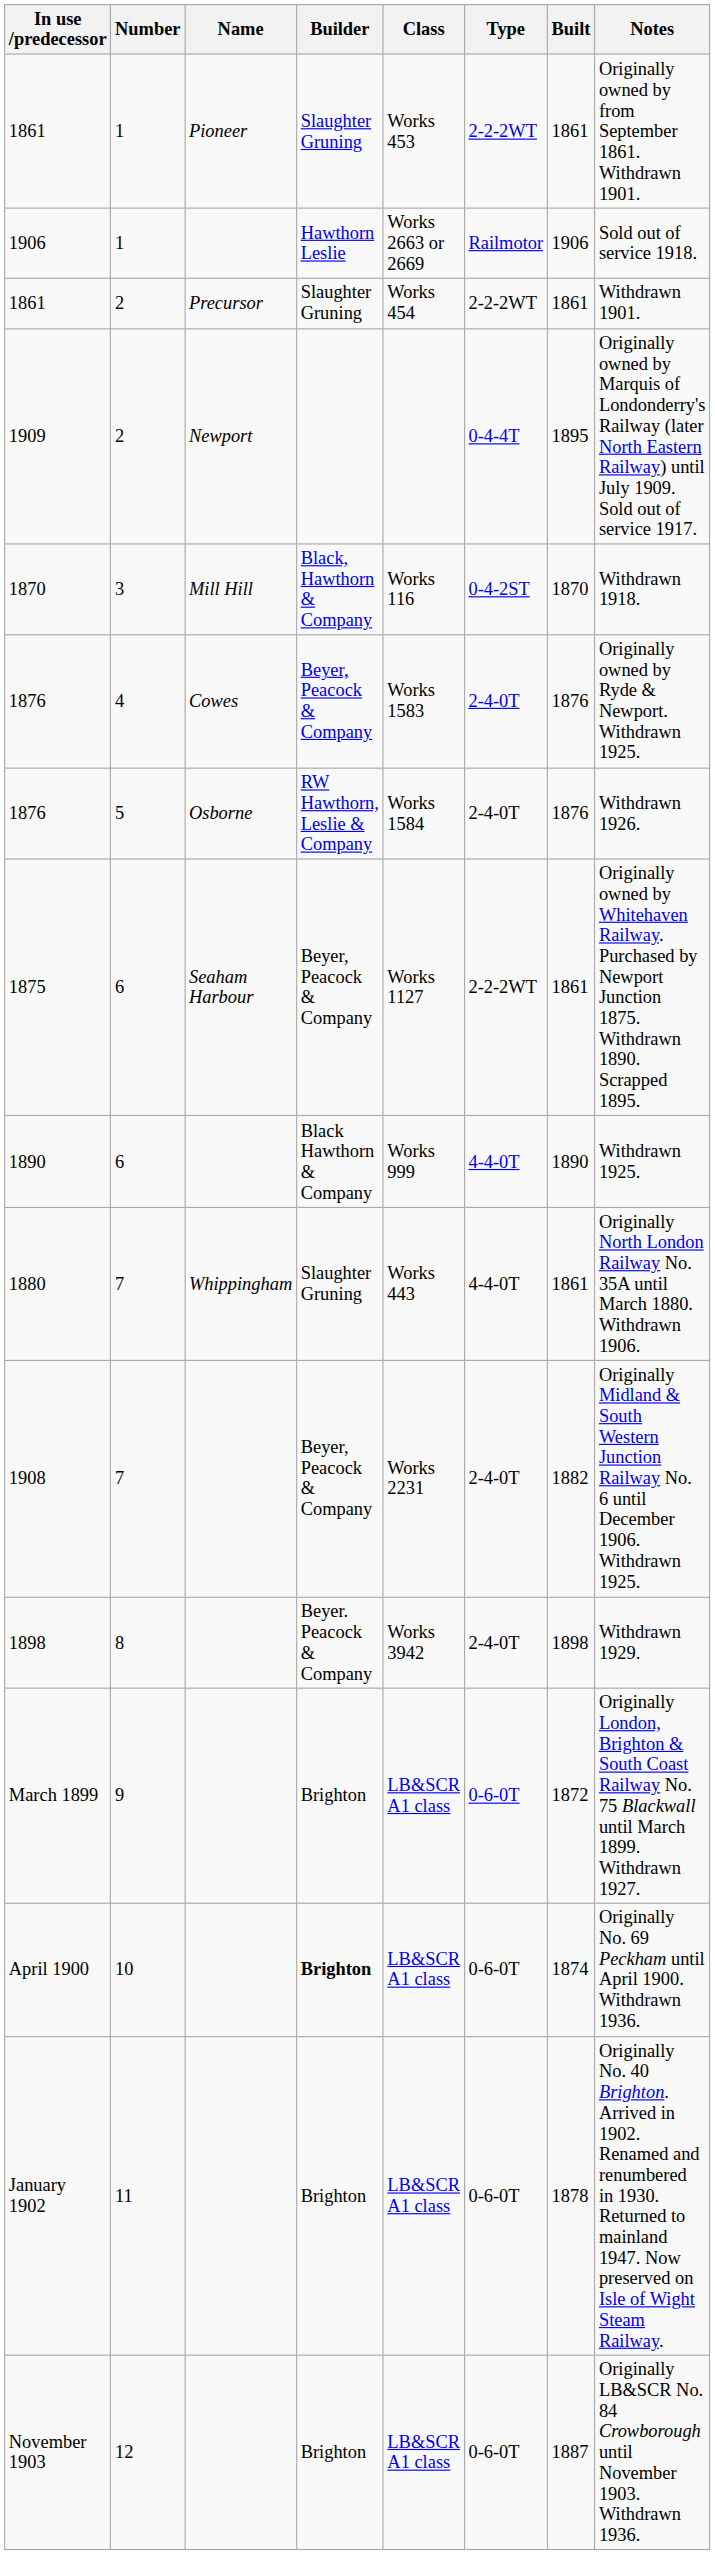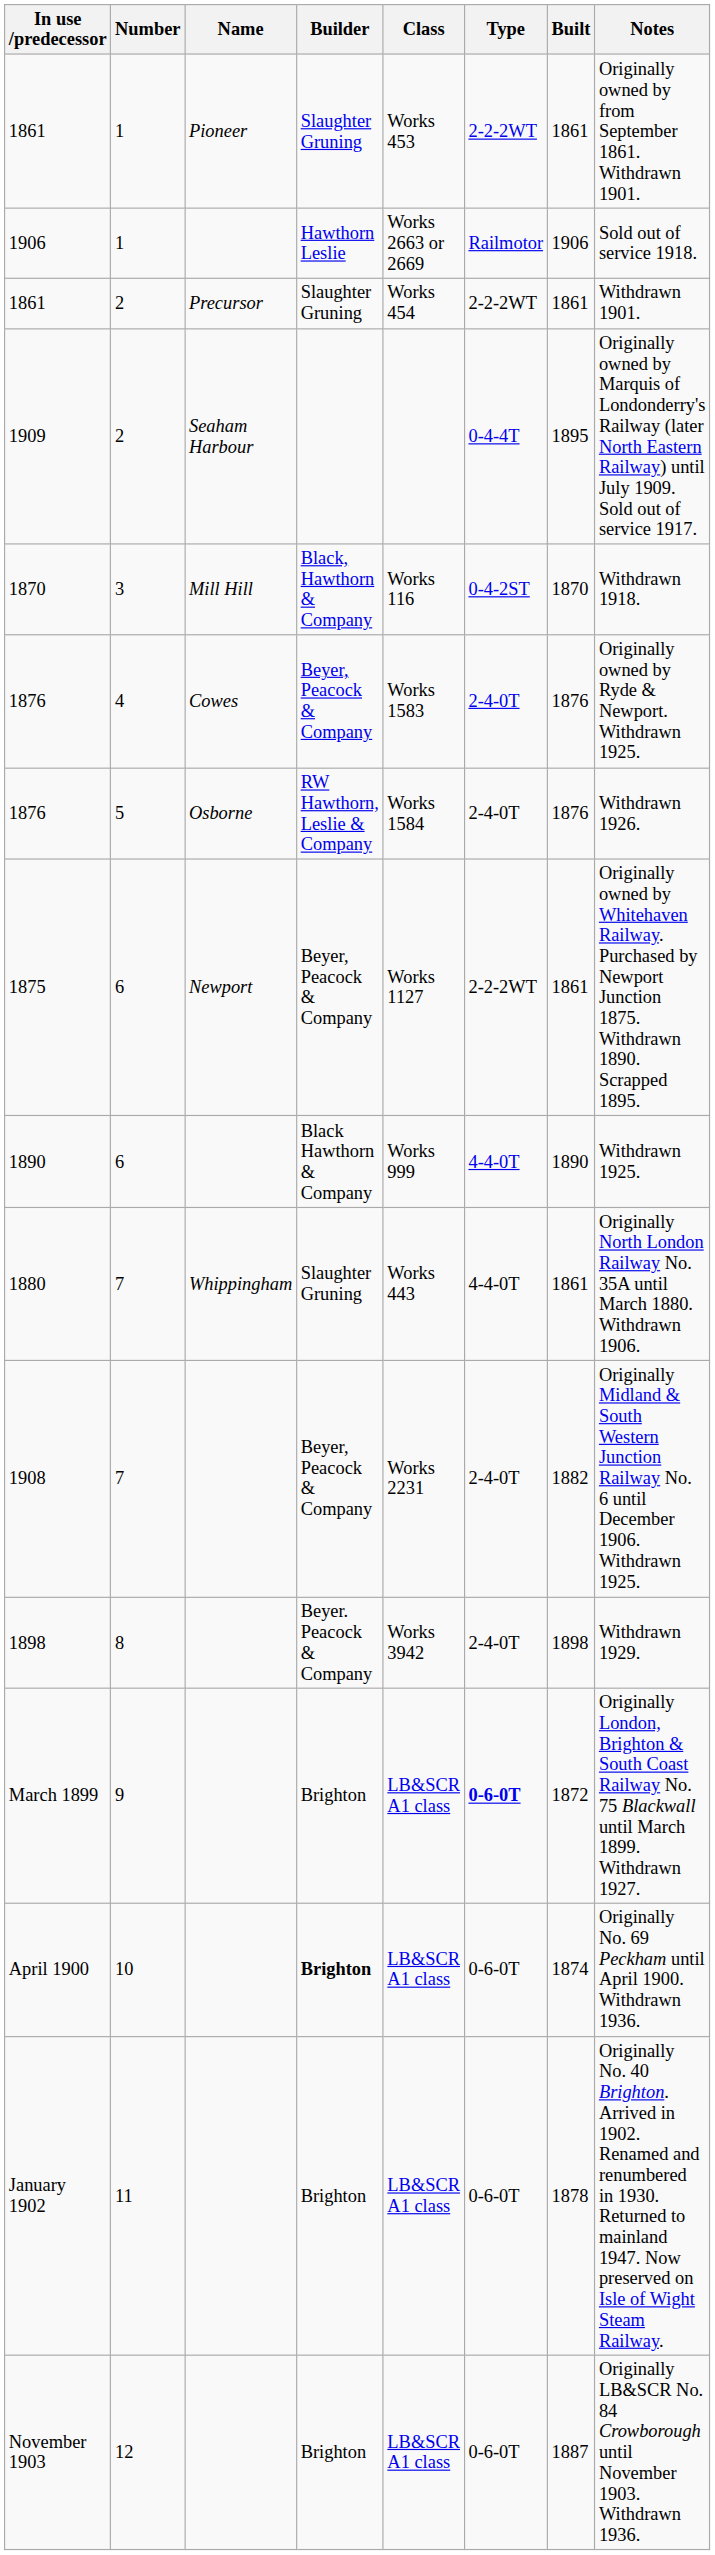1909 | Name: Newport -> Seaham Harbour
1875 | Name: Seaham Harbour -> Newport
March 1899 | Type: normal -> bold
